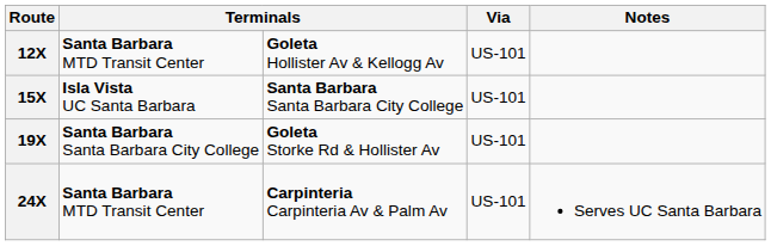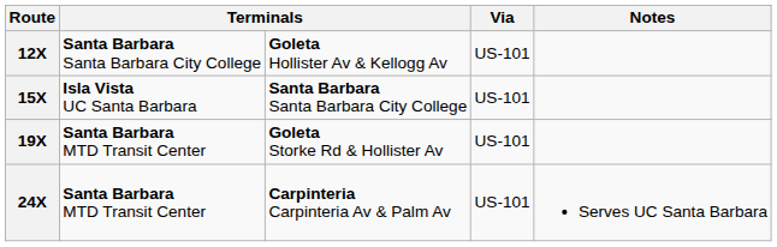12X | column 2: Santa Barbara MTD Transit Center -> Santa Barbara Santa Barbara City College
19X | column 2: Santa Barbara Santa Barbara City College -> Santa Barbara MTD Transit Center
